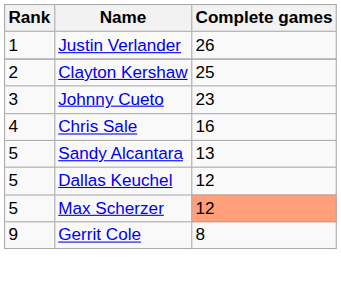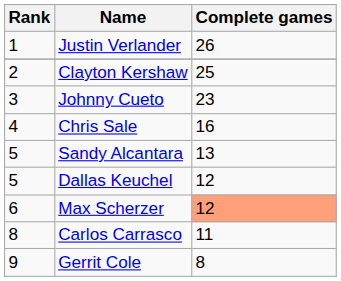Max Scherzer | Rank: 5 -> 6
+ row: 8 | Carlos Carrasco | 11
